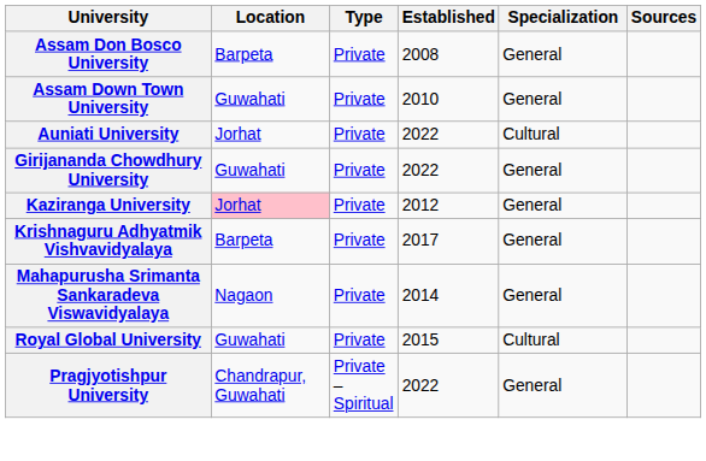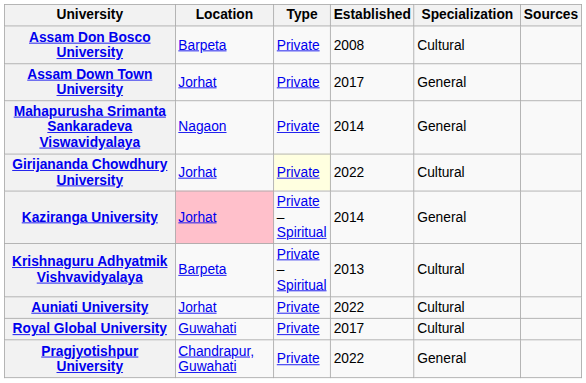Assam Don Bosco University | Specialization: General -> Cultural
Assam Down Town University | Location: Guwahati -> Jorhat
Assam Down Town University | Established: 2010 -> 2017
rows swapped: Auniati University <-> Mahapurusha Srimanta Sankaradeva Viswavidyalaya
Girijananda Chowdhury University | Location: Guwahati -> Jorhat
Girijananda Chowdhury University | Type: no background -> lightyellow background
Girijananda Chowdhury University | Specialization: General -> Cultural
Kaziranga University | Type: Private -> Private – Spiritual
Kaziranga University | Established: 2012 -> 2014
Krishnaguru Adhyatmik Vishvavidyalaya | Type: Private -> Private – Spiritual
Krishnaguru Adhyatmik Vishvavidyalaya | Established: 2017 -> 2013
Krishnaguru Adhyatmik Vishvavidyalaya | Specialization: General -> Cultural
Royal Global University | Established: 2015 -> 2017
Pragjyotishpur University | Type: Private – Spiritual -> Private
